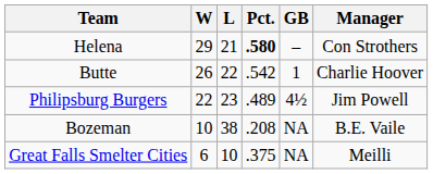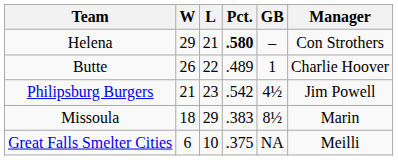Butte | Pct.: .542 -> .489
Philipsburg Burgers | W: 22 -> 21
Philipsburg Burgers | Pct.: .489 -> .542
+ row: Missoula | 18 | 29 | .383 | 8½ | Marin
- row: Bozeman | 10 | 38 | .208 | NA | B.E. Vaile
